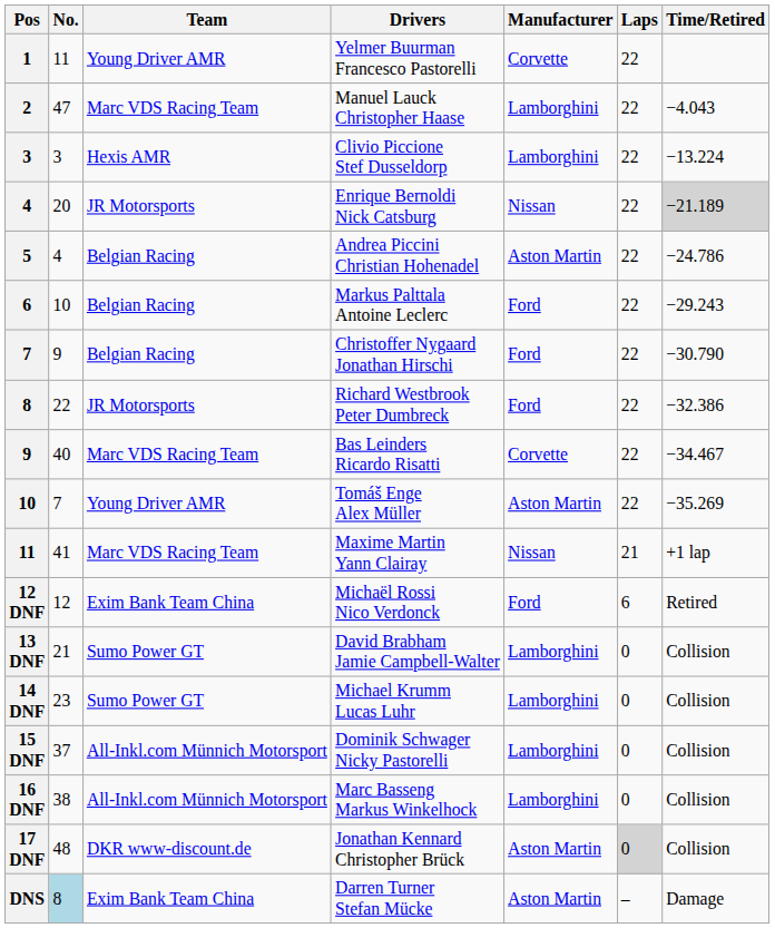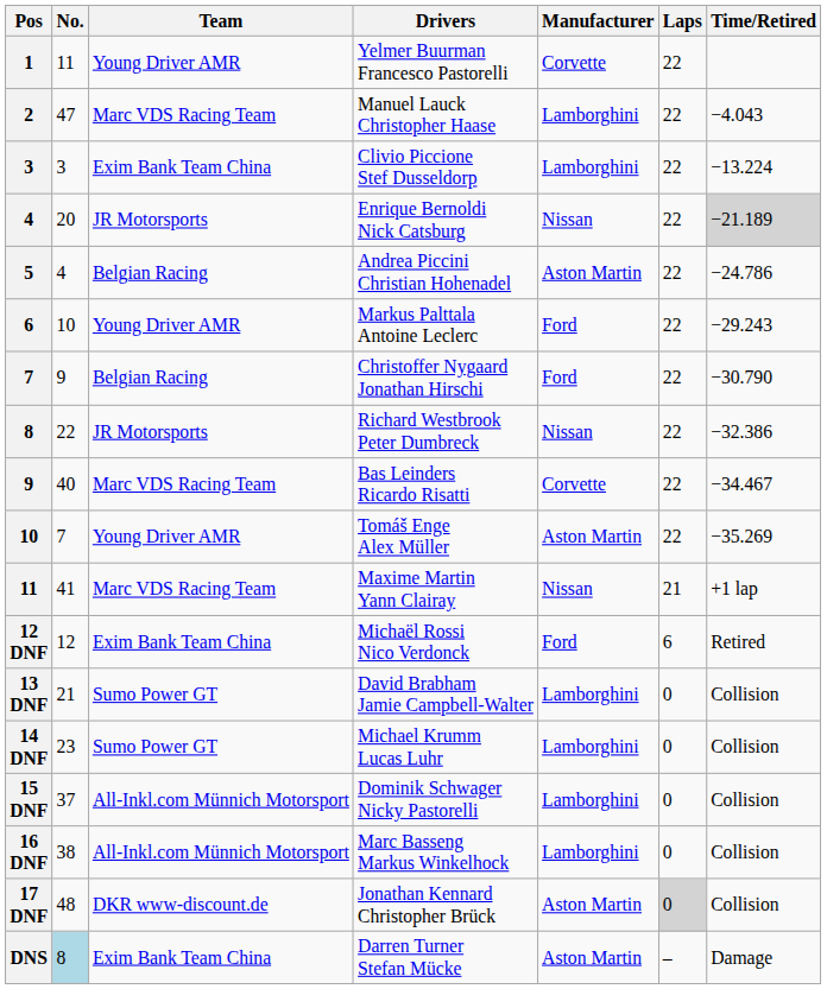Clivio Piccione Stef Dusseldorp | Team: Hexis AMR -> Exim Bank Team China
Markus Palttala Antoine Leclerc | Team: Belgian Racing -> Young Driver AMR
Richard Westbrook Peter Dumbreck | Manufacturer: Ford -> Nissan
